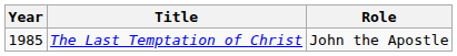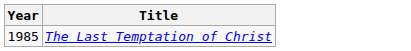- column: Role | John the Apostle
